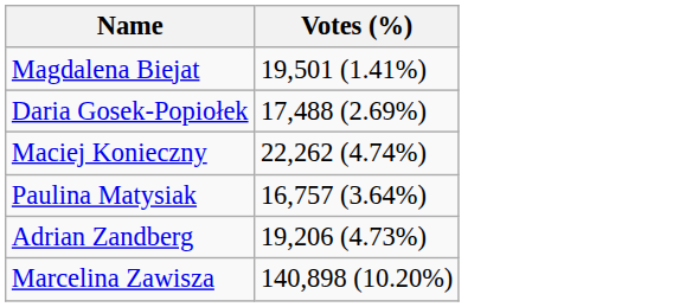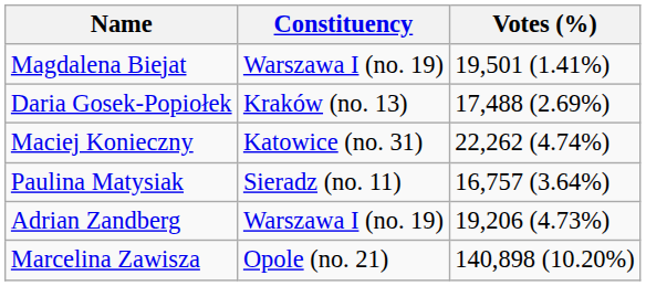+ column: Constituency | Warszawa I (no. 19) | Kraków (no. 13) | Katowice (no. 31) | Sieradz (no. 11) | Warszawa I (no. 19) | Opole (no. 21)
